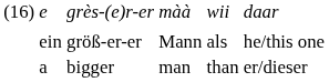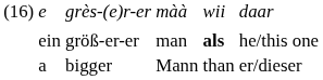größ-er-er | column 4: Mann -> man
größ-er-er | column 5: normal -> bold
bigger | column 4: man -> Mann
